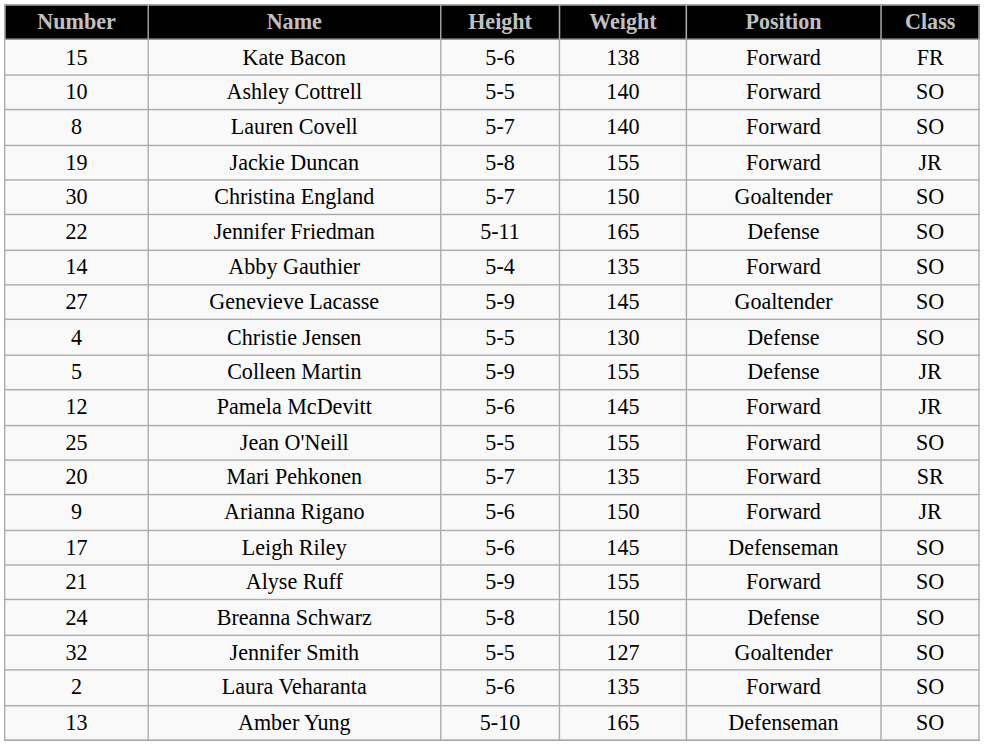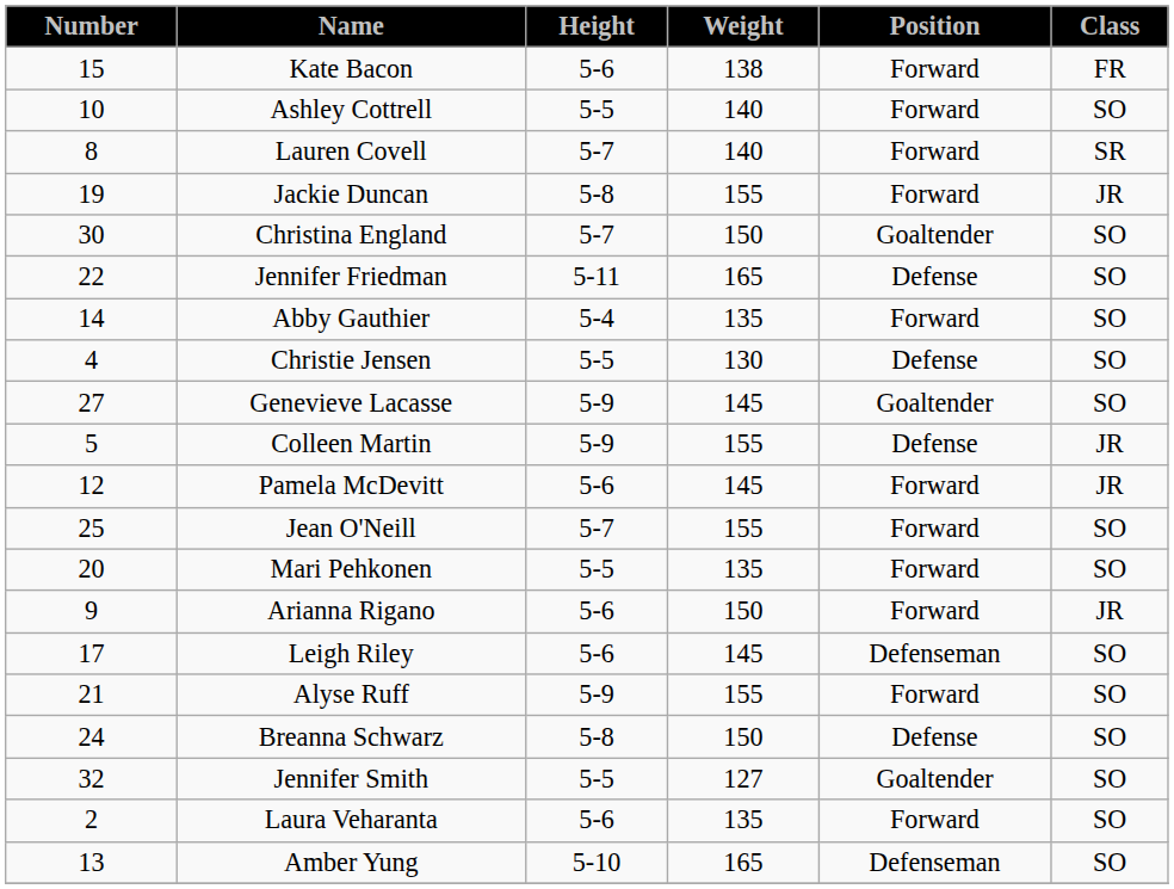Lauren Covell | Class: SO -> SR
rows swapped: Christie Jensen <-> Genevieve Lacasse
Jean O'Neill | Height: 5-5 -> 5-7
Mari Pehkonen | Height: 5-7 -> 5-5
Mari Pehkonen | Class: SR -> SO
